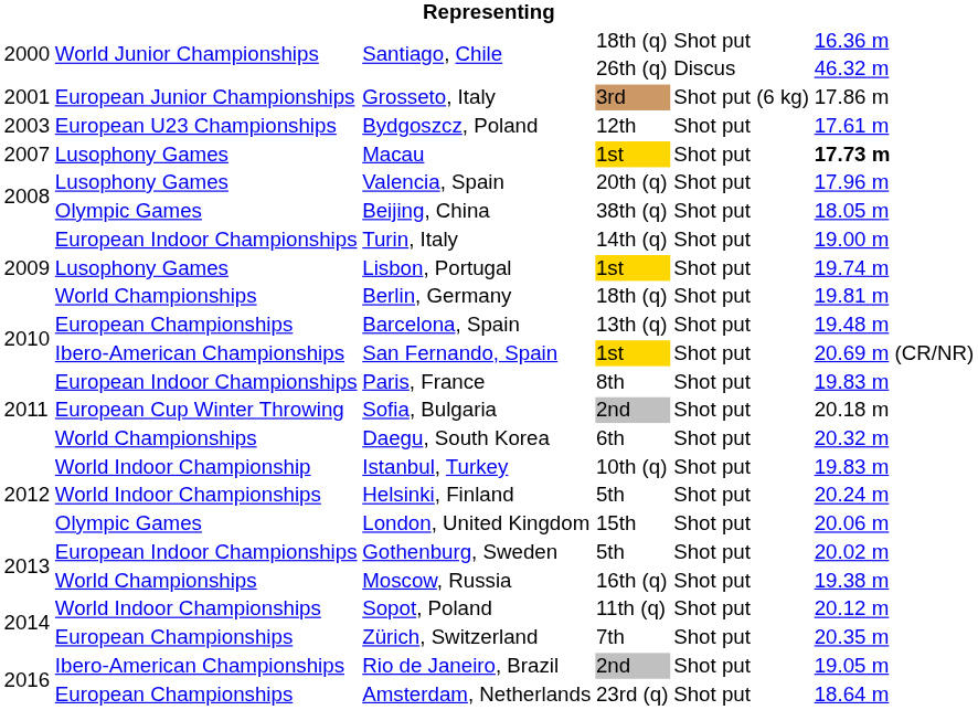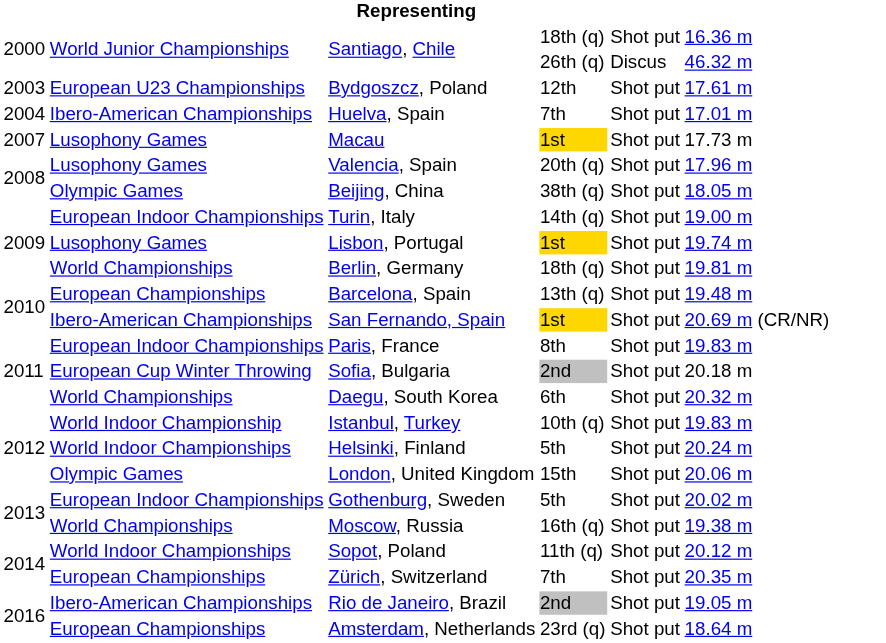- row: 2001 | European Junior Championships | Grosseto, Italy | 3rd | Shot put (6 kg) | 17.86 m
+ row: 2004 | Ibero-American Championships | Huelva, Spain | 7th | Shot put | 17.01 m
Macau | column 6: bold -> normal
